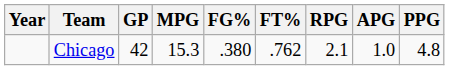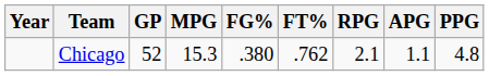Chicago | GP: 42 -> 52
Chicago | APG: 1.0 -> 1.1
